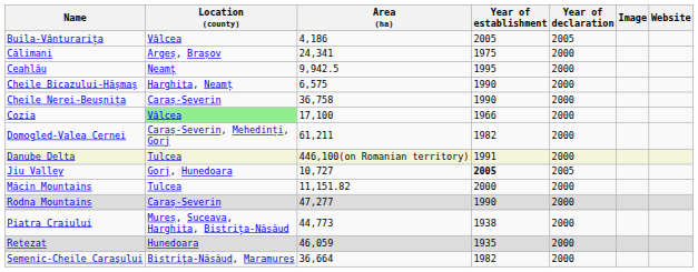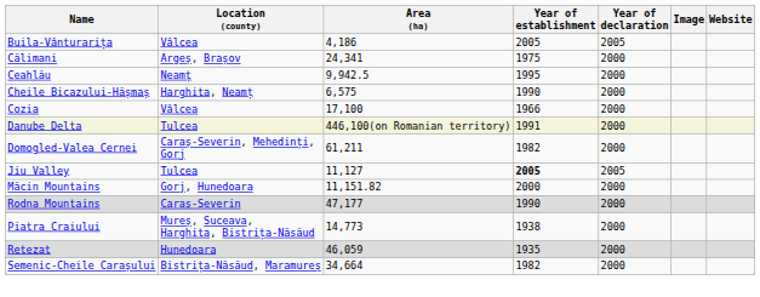- row: Cheile Nerei-Beușnița | Caraș-Severin | 36,758 | 1990 | 2000
Cozia | Location (county): lightgreen background -> no background
rows swapped: Danube Delta <-> Domogled-Valea Cernei
Jiu Valley | Location (county): Gorj, Hunedoara -> Tulcea
Jiu Valley | Area (ha): 10,727 -> 11,127
Măcin Mountains | Location (county): Tulcea -> Gorj, Hunedoara
Rodna Mountains | Area (ha): 47,277 -> 47,177
Piatra Craiului | Area (ha): 44,773 -> 14,773
Semenic-Cheile Carașului | Area (ha): 36,664 -> 34,664
